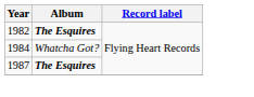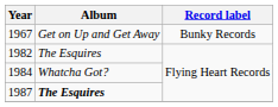+ row: 1967 | Get on Up and Get Away | Bunky Records
1982 | Album: bold -> normal
